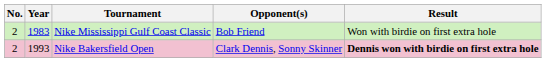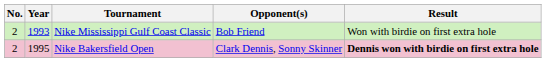Nike Mississippi Gulf Coast Classic | Year: 1983 -> 1993
Nike Bakersfield Open | Year: 1993 -> 1995
